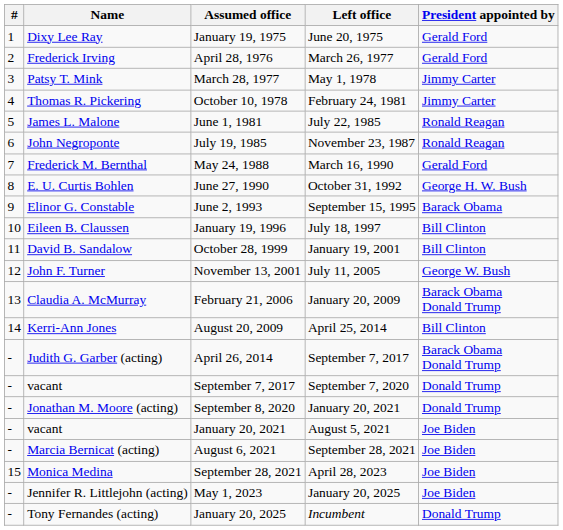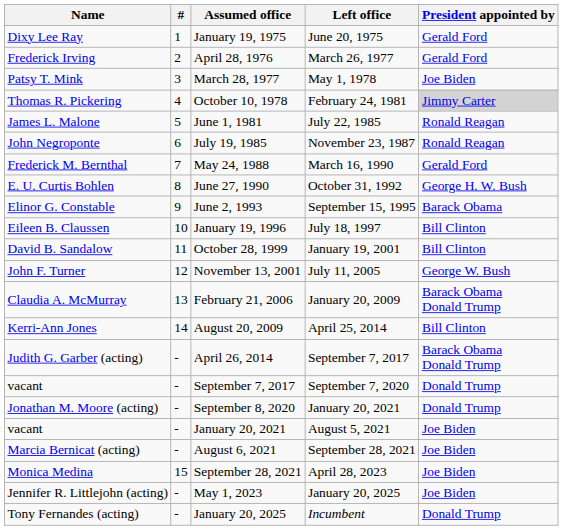columns swapped: # <-> Name
March 28, 1977 | President appointed by: Jimmy Carter -> Joe Biden
October 10, 1978 | President appointed by: no background -> lightgrey background
